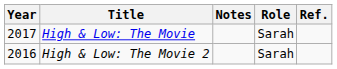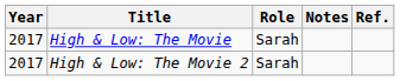columns swapped: Role <-> Notes
High & Low: The Movie 2 | Year: 2016 -> 2017
